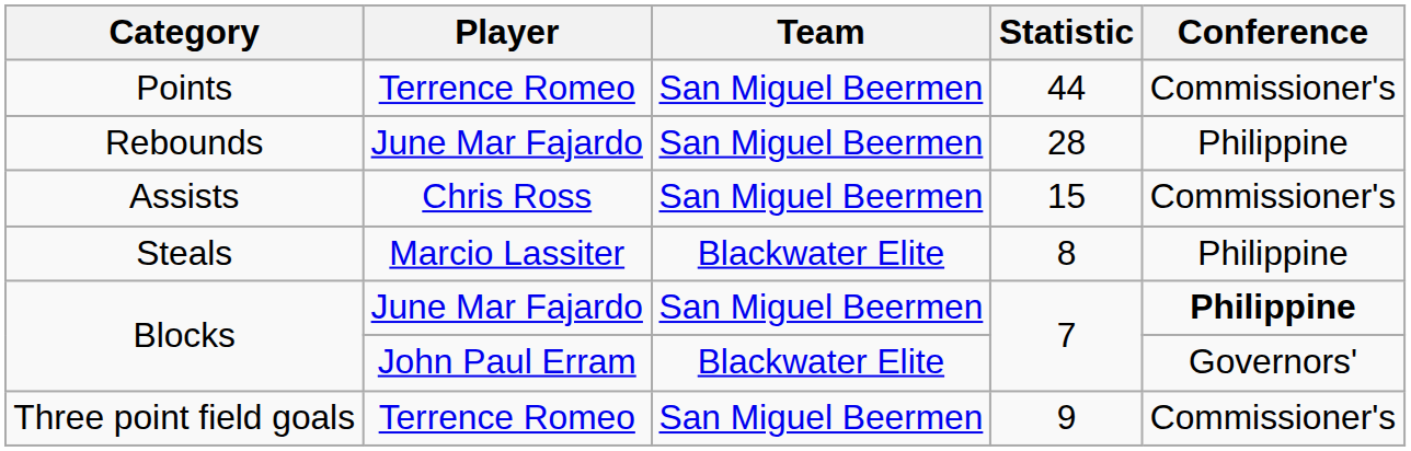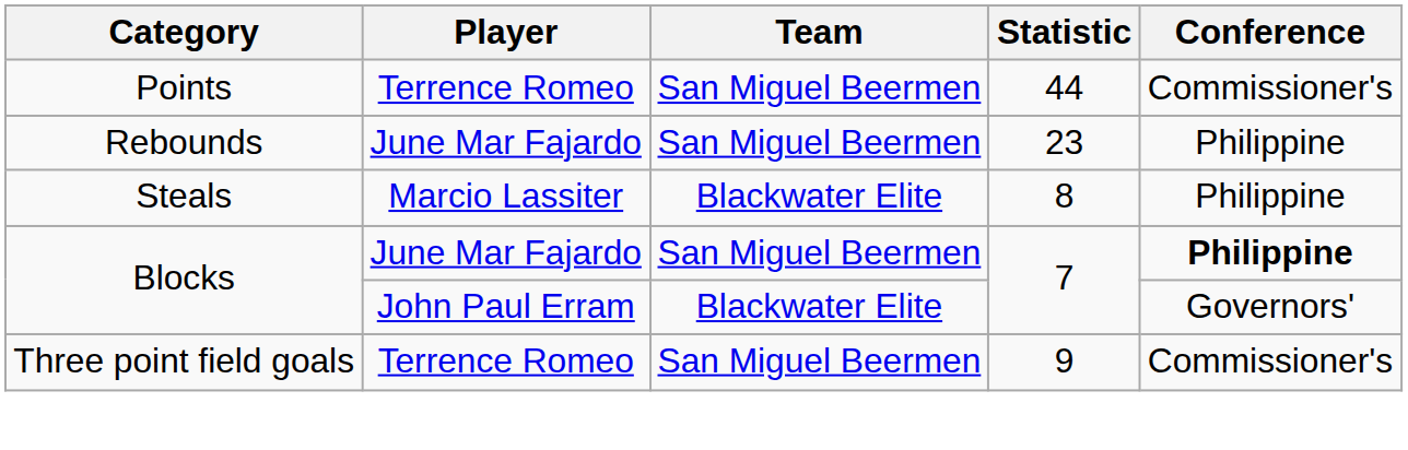Rebounds | Statistic: 28 -> 23
- row: Assists | Chris Ross | San Miguel Beermen | 15 | Commissioner's
